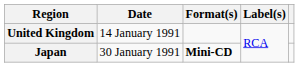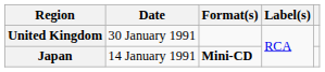United Kingdom | Date: 14 January 1991 -> 30 January 1991
Japan | Date: 30 January 1991 -> 14 January 1991
